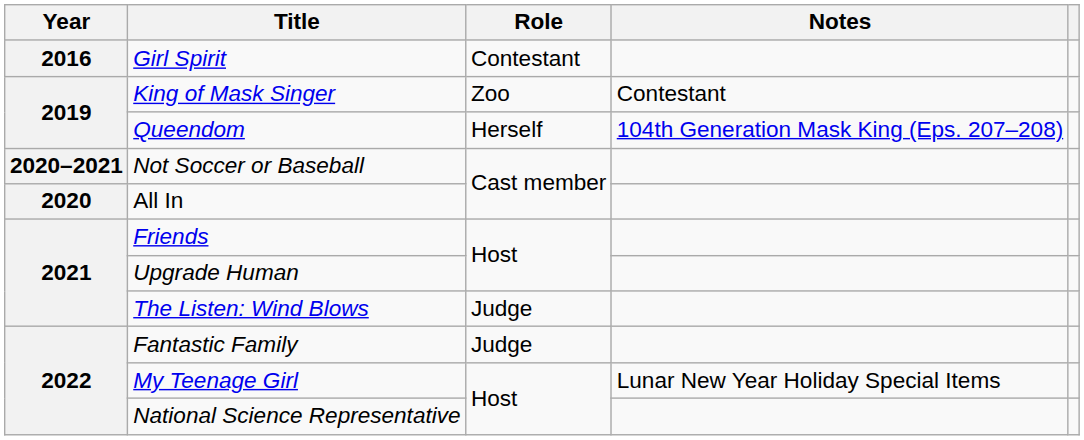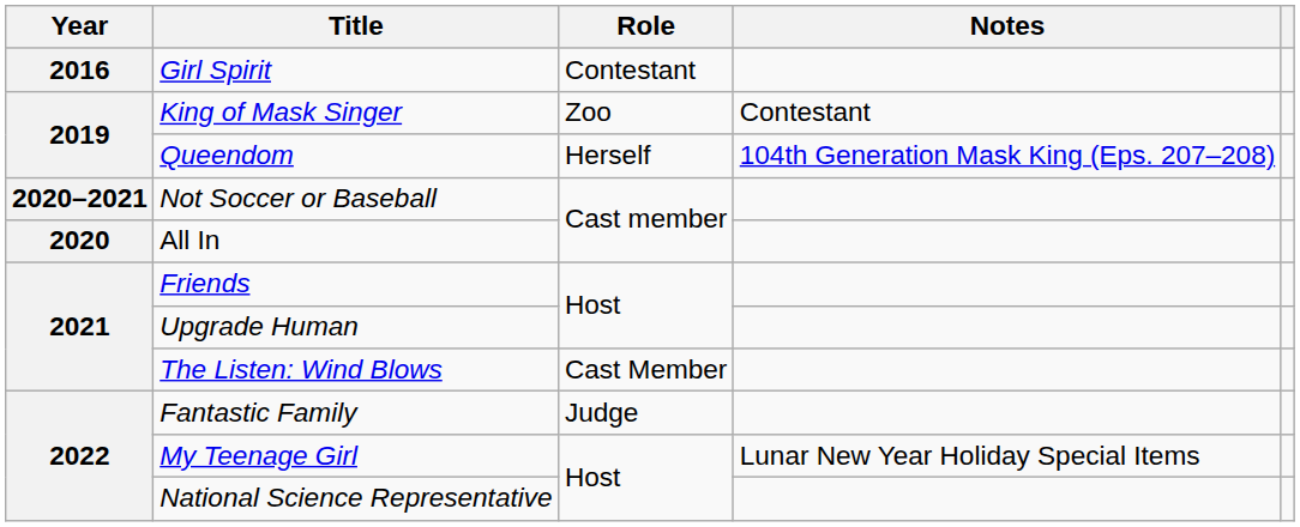The Listen: Wind Blows | Role: Judge -> Cast Member
